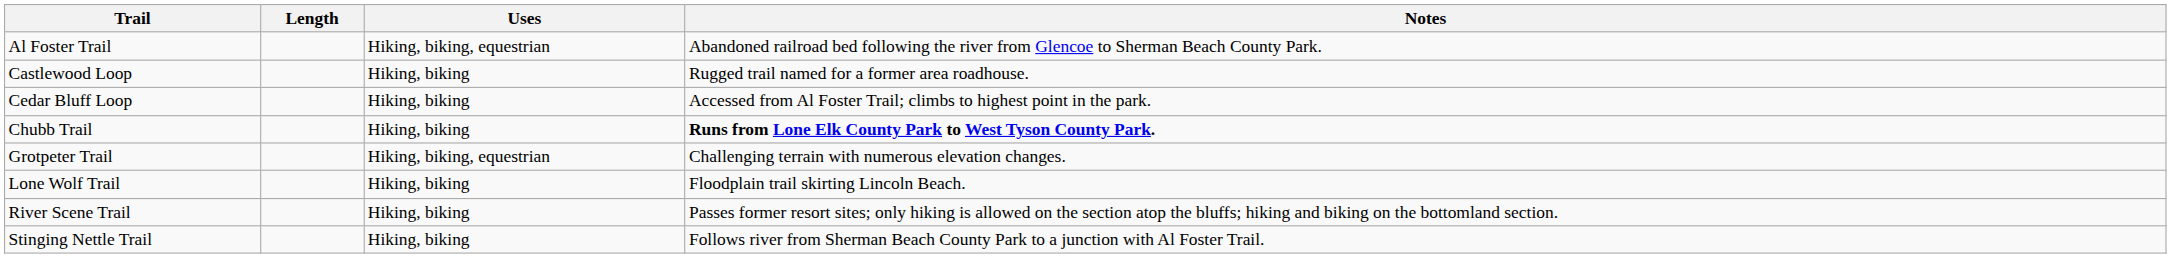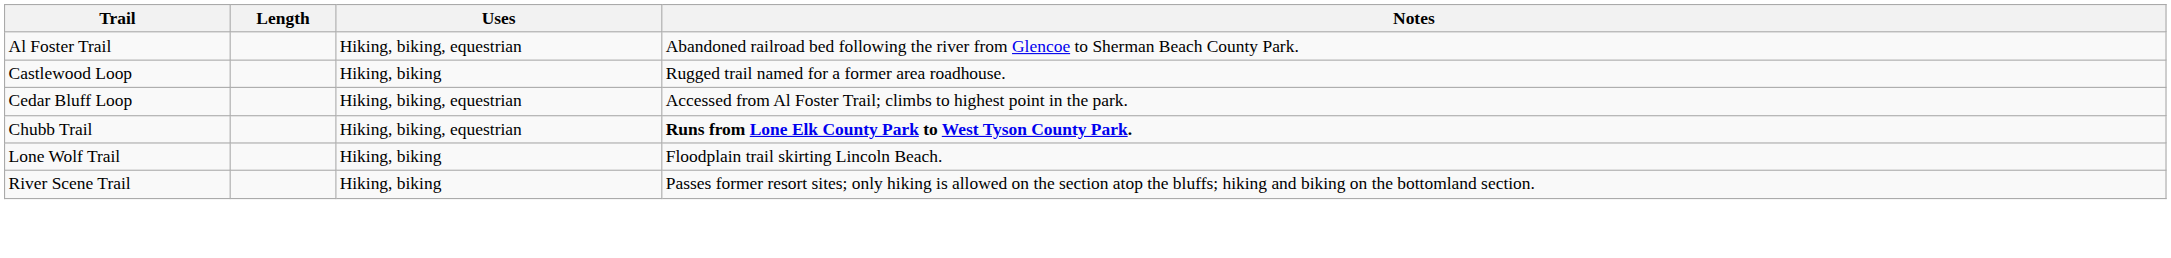Cedar Bluff Loop | Uses: Hiking, biking -> Hiking, biking, equestrian
Chubb Trail | Uses: Hiking, biking -> Hiking, biking, equestrian
- row: Grotpeter Trail | Hiking, biking, equestrian | Challenging terrain with numerous elevation changes.
- row: Stinging Nettle Trail | Hiking, biking | Follows river from Sherman Beach County Park to a junction with Al Foster Trail.
